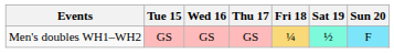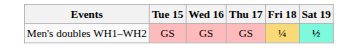- column: Sun 20 | F
Men's doubles WH1–WH2 | Sat 19: normal -> bold
